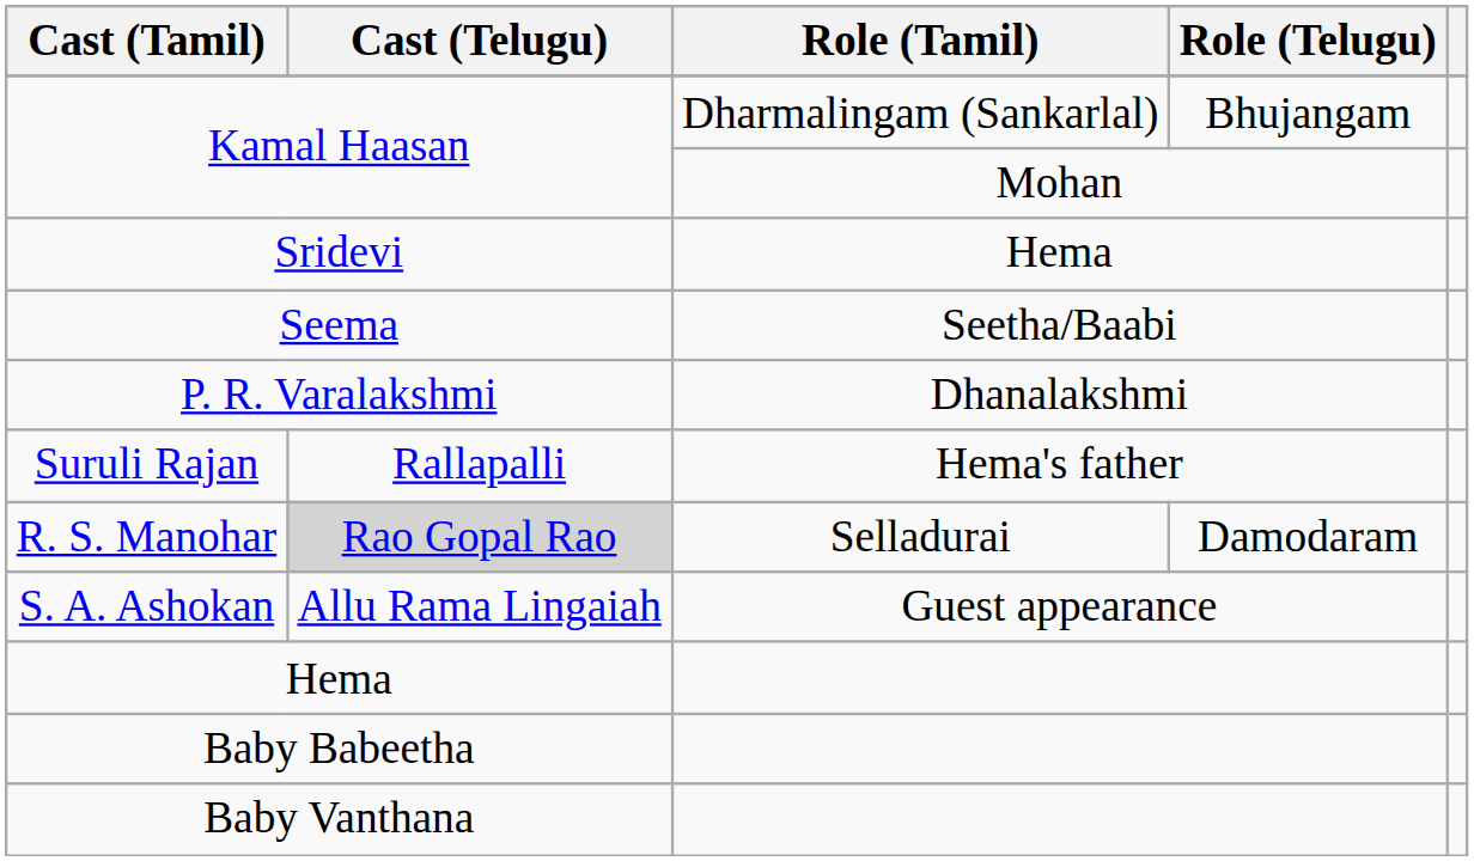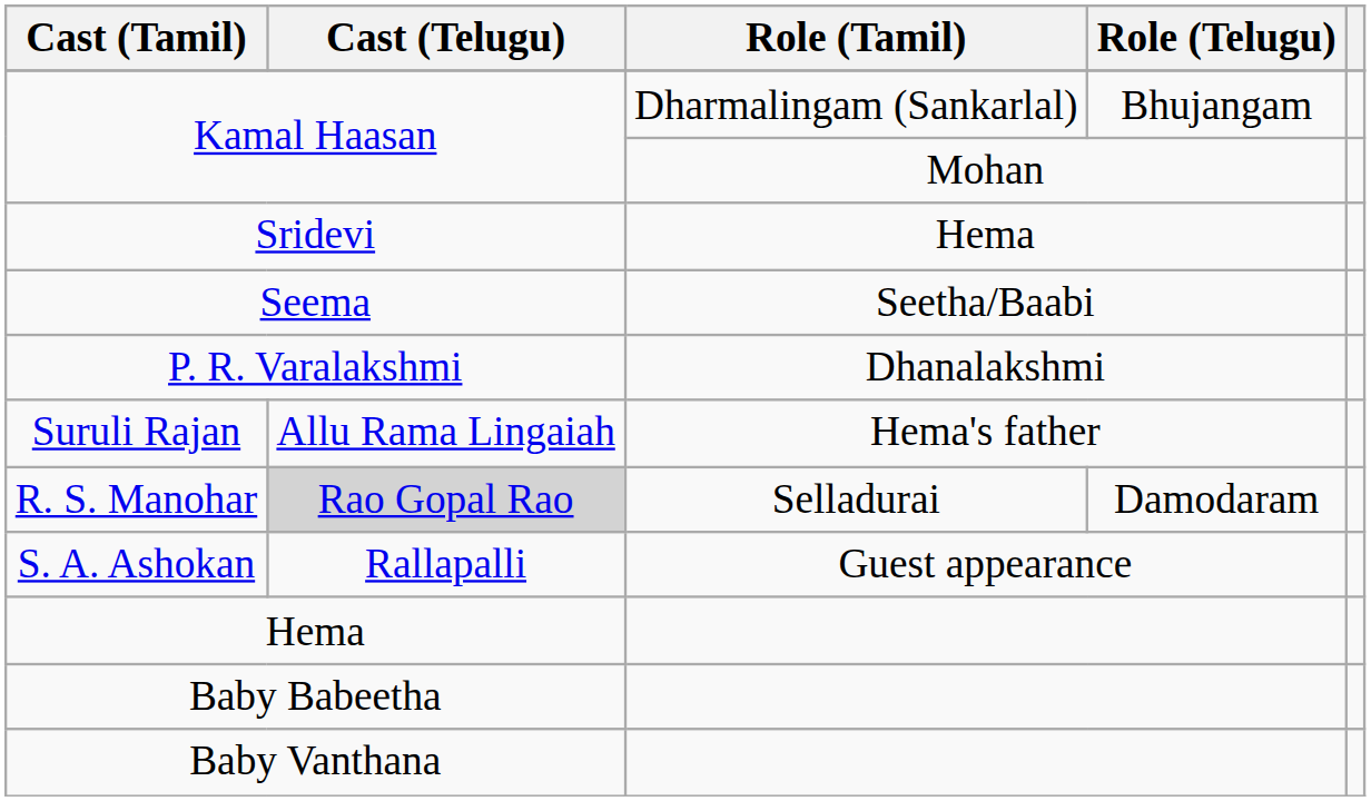Suruli Rajan | Cast (Telugu): Rallapalli -> Allu Rama Lingaiah
S. A. Ashokan | Cast (Telugu): Allu Rama Lingaiah -> Rallapalli
